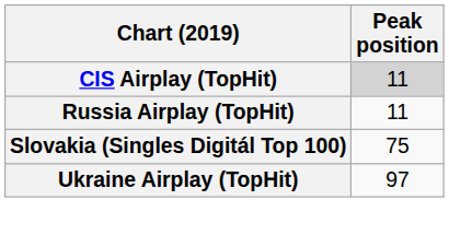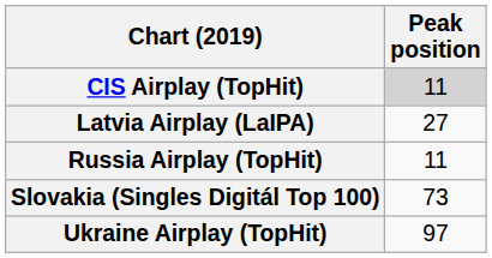+ row: Latvia Airplay (LaIPA) | 27
Slovakia (Singles Digitál Top 100) | Peak position: 75 -> 73
